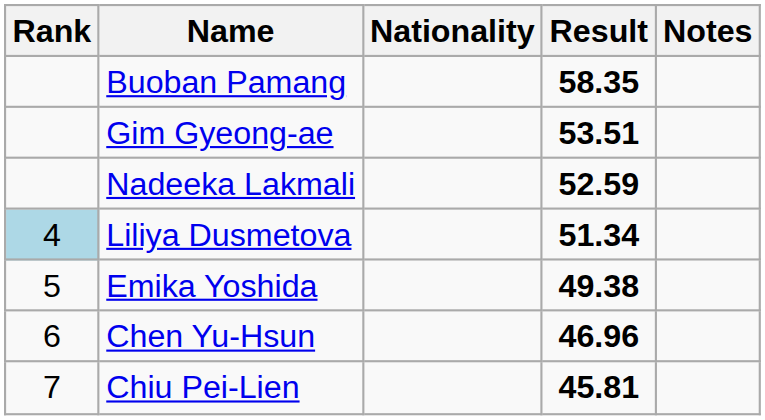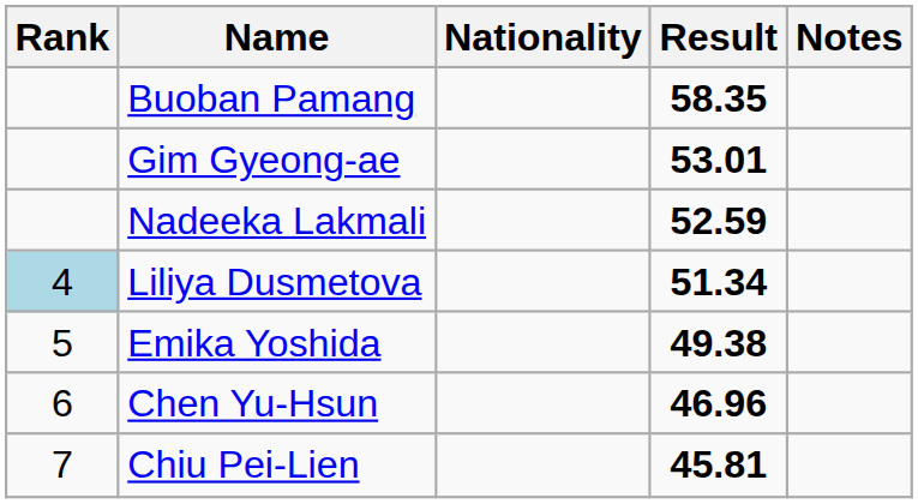Gim Gyeong-ae | Result: 53.51 -> 53.01
